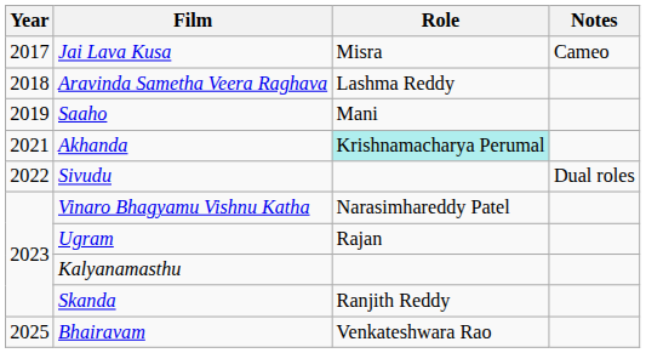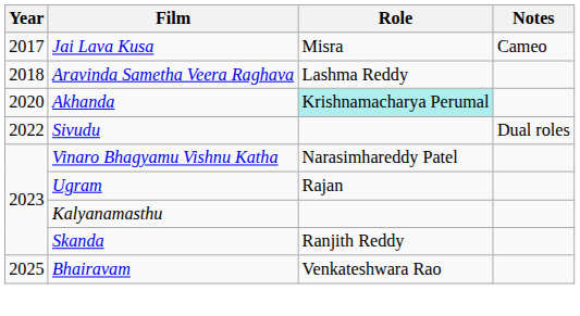- row: 2019 | Saaho | Mani
Akhanda | Year: 2021 -> 2020
